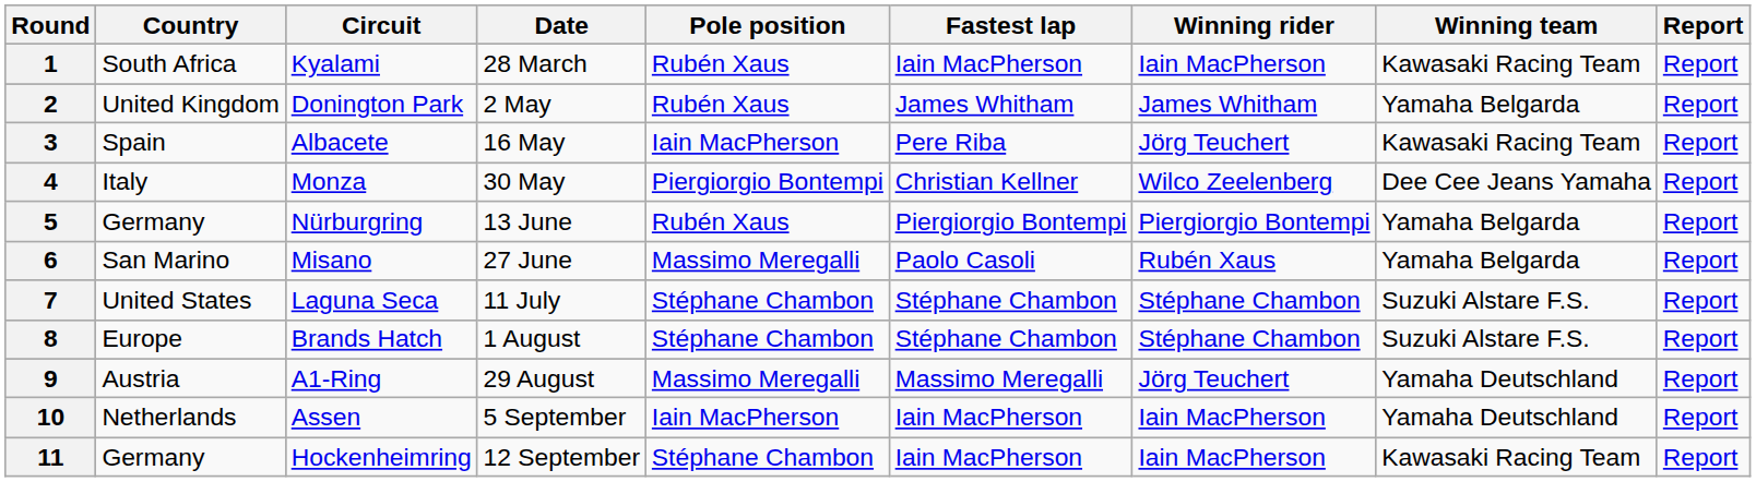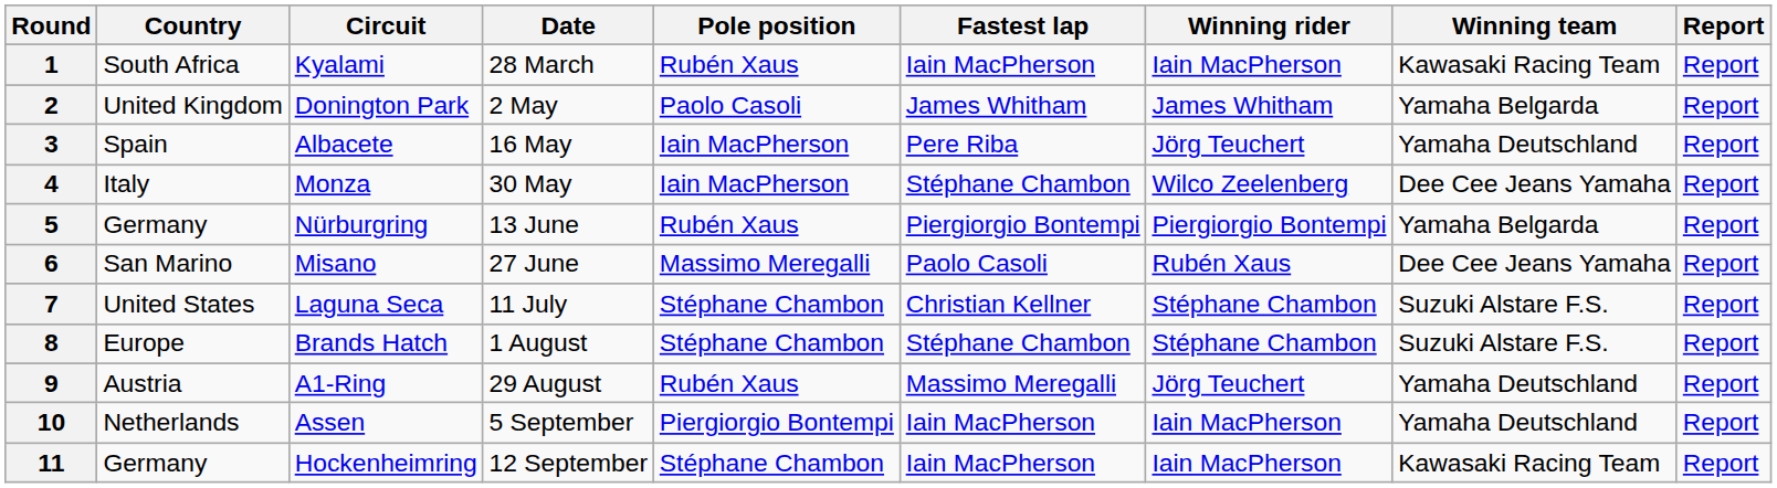2 | Pole position: Rubén Xaus -> Paolo Casoli
3 | Winning team: Kawasaki Racing Team -> Yamaha Deutschland
4 | Pole position: Piergiorgio Bontempi -> Iain MacPherson
4 | Fastest lap: Christian Kellner -> Stéphane Chambon
6 | Winning team: Yamaha Belgarda -> Dee Cee Jeans Yamaha
7 | Fastest lap: Stéphane Chambon -> Christian Kellner
9 | Pole position: Massimo Meregalli -> Rubén Xaus
10 | Pole position: Iain MacPherson -> Piergiorgio Bontempi
